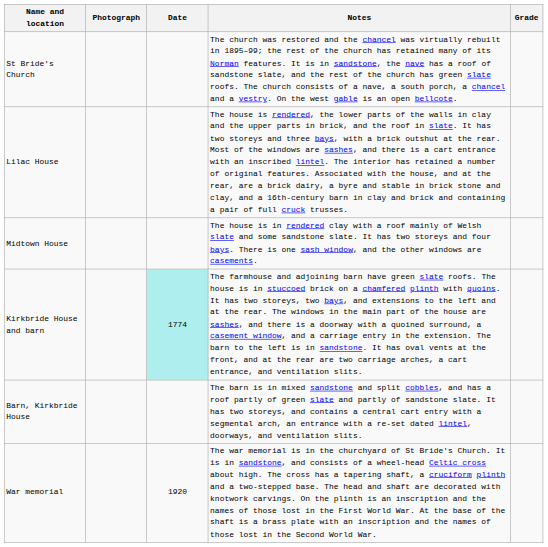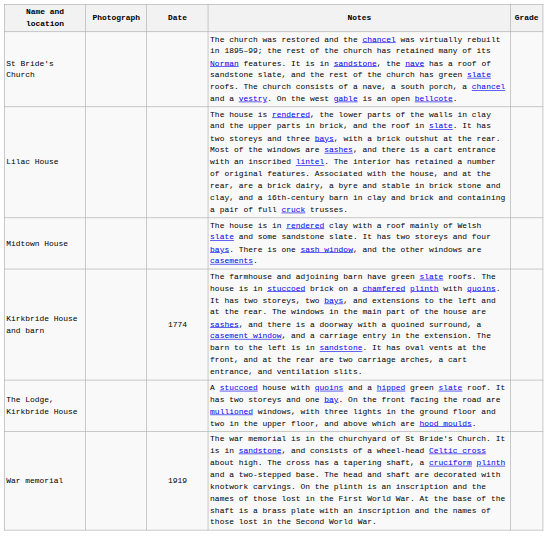Kirkbride House and barn | Date: paleturquoise background -> no background
- row: Barn, Kirkbride House | The barn is in mixed sandstone and split cobbles, and has a roof partly of green slate and partly of sandstone slate. It has two storeys, and contains a central cart entry with a segmental arch, an entrance with a re-set dated lintel, doorways, and ventilation slits.
+ row: The Lodge, Kirkbride House | A stuccoed house with quoins and a hipped green slate roof. It has two storeys and one bay. On the front facing the road are mullioned windows, with three lights in the ground floor and two in the upper floor, and above which are hood moulds.
War memorial | Date: 1920 -> 1919
